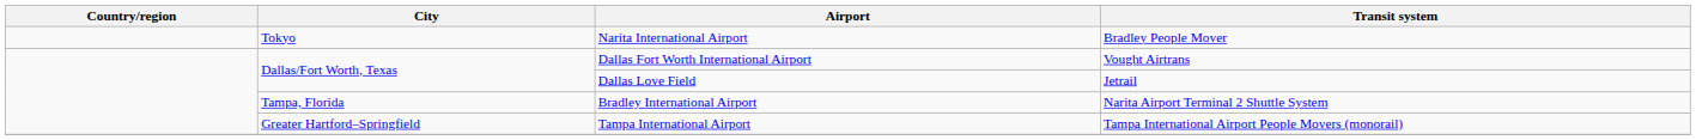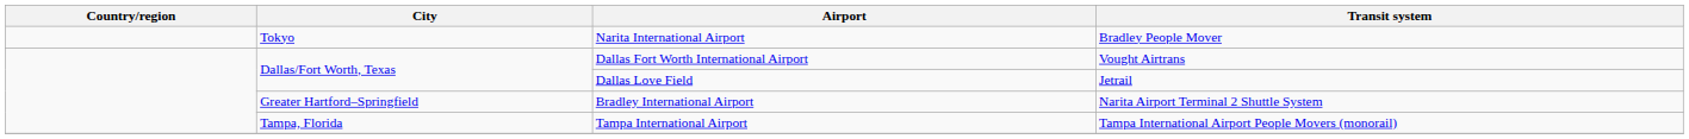Bradley International Airport | City: Tampa, Florida -> Greater Hartford–Springfield
Tampa International Airport | City: Greater Hartford–Springfield -> Tampa, Florida
